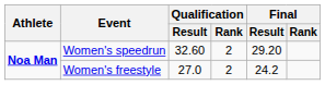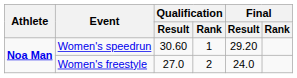Women's speedrun | Qualification / Result: 32.60 -> 30.60
Women's speedrun | Qualification / Rank: 2 -> 1
Women's freestyle | Final / Result: 24.2 -> 24.0
